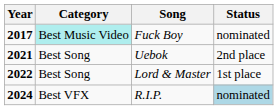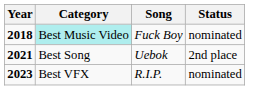Fuck Boy | Year: 2017 -> 2018
- row: 2022 | Best Song | Lord & Master | 1st place
R.I.P. | Year: 2024 -> 2023
R.I.P. | Status: lightblue background -> no background
